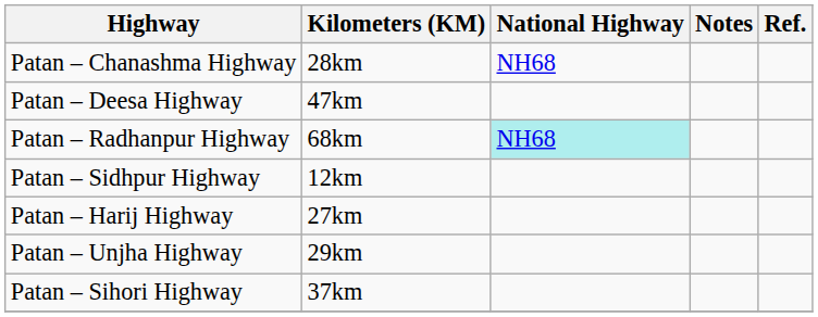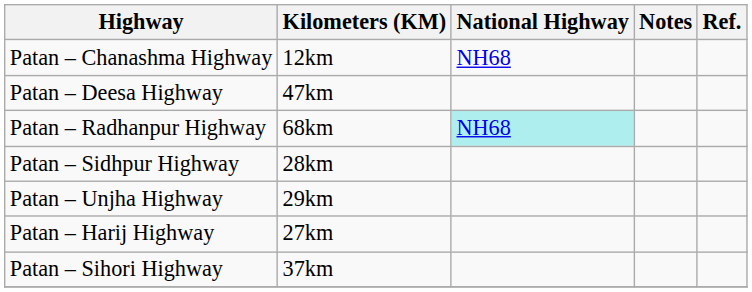Patan – Chanashma Highway | Kilometers (KM): 28km -> 12km
Patan – Sidhpur Highway | Kilometers (KM): 12km -> 28km
rows swapped: Patan – Unjha Highway <-> Patan – Harij Highway
